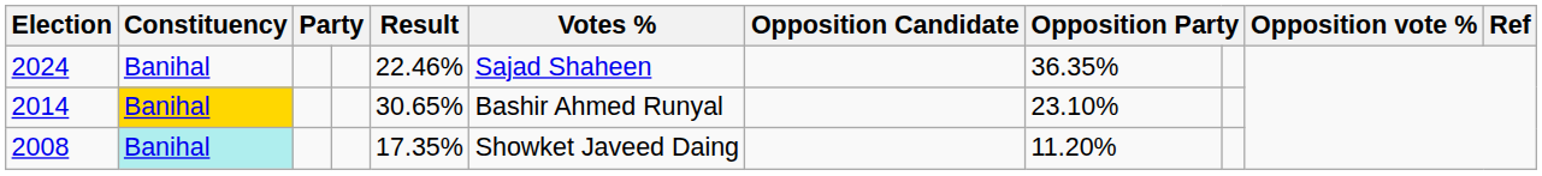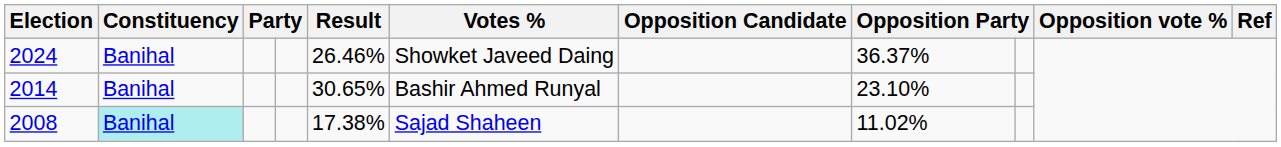2024 | Result: 22.46% -> 26.46%
2024 | Votes %: Sajad Shaheen -> Showket Javeed Daing
2024 | column 8: 36.35% -> 36.37%
2014 | Constituency: gold background -> no background
2008 | Result: 17.35% -> 17.38%
2008 | Votes %: Showket Javeed Daing -> Sajad Shaheen
2008 | column 8: 11.20% -> 11.02%
